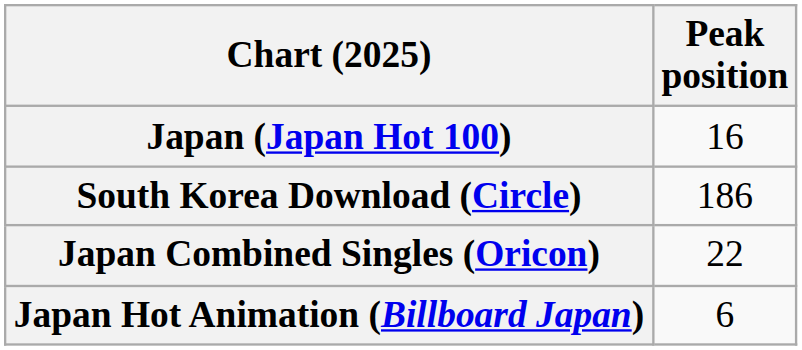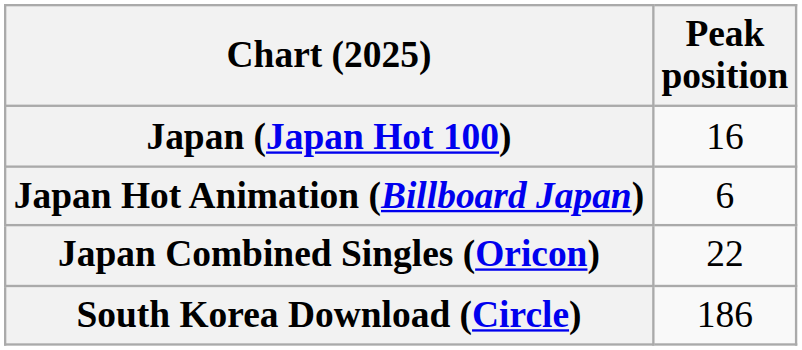rows swapped: Japan Hot Animation (Billboard Japan) <-> South Korea Download (Circle)
